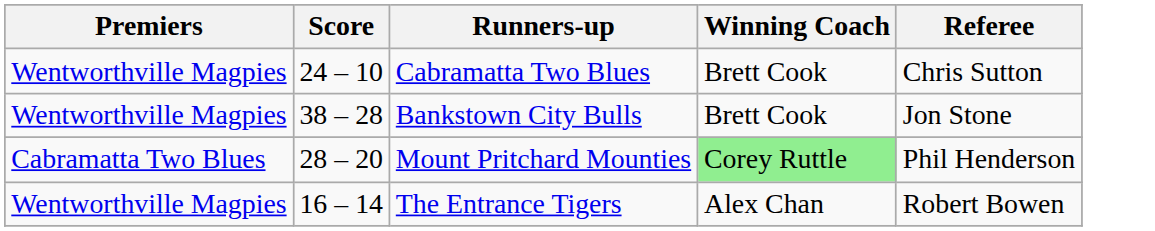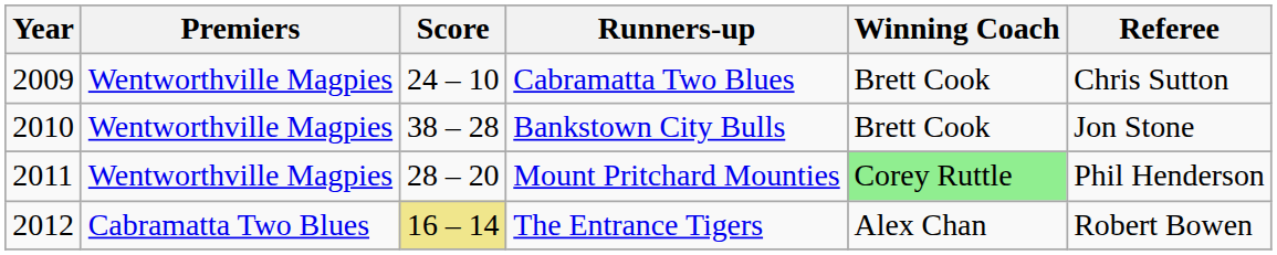+ column: Year | 2009 | 2010 | 2011 | 2012
Mount Pritchard Mounties | Premiers: Cabramatta Two Blues -> Wentworthville Magpies
The Entrance Tigers | Premiers: Wentworthville Magpies -> Cabramatta Two Blues
The Entrance Tigers | Score: no background -> khaki background
